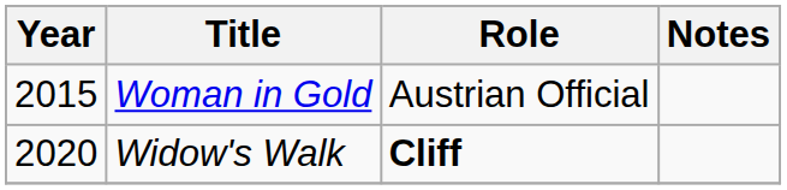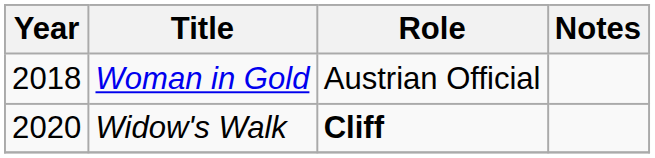Woman in Gold | Year: 2015 -> 2018
